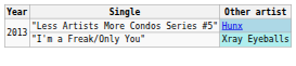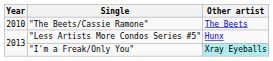+ row: 2010 | "The Beets/Cassie Ramone" | The Beets
"Less Artists More Condos Series #5" | Other artist: lightblue background -> no background
